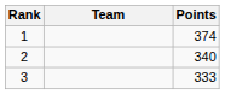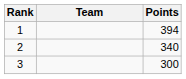1 | Points: 374 -> 394
3 | Points: 333 -> 300
